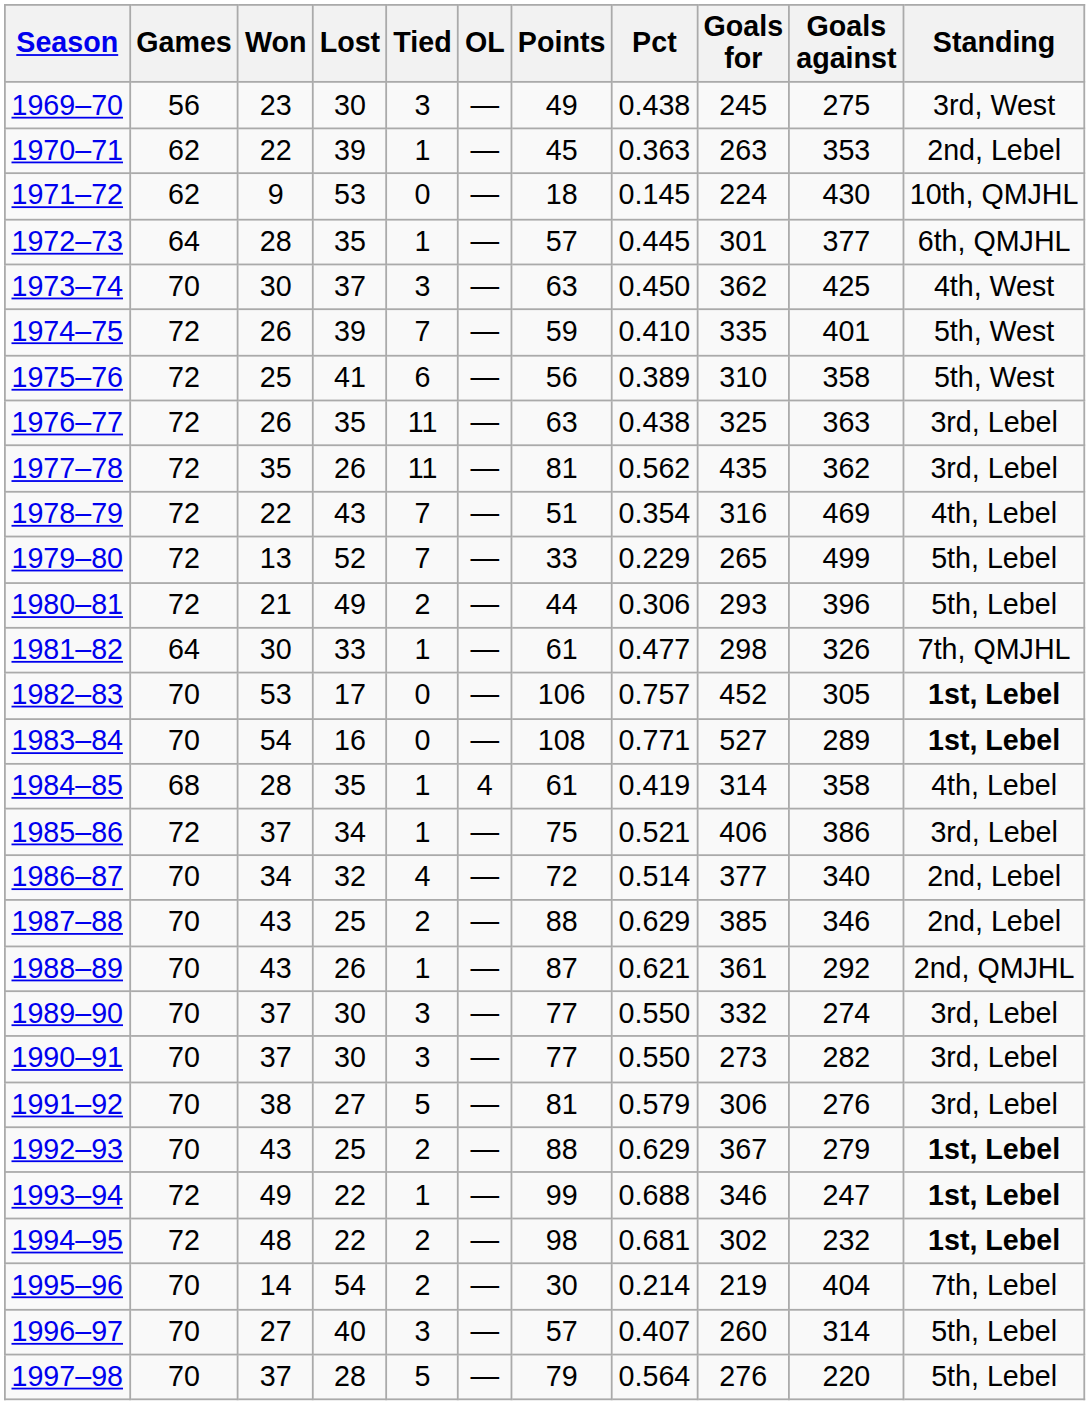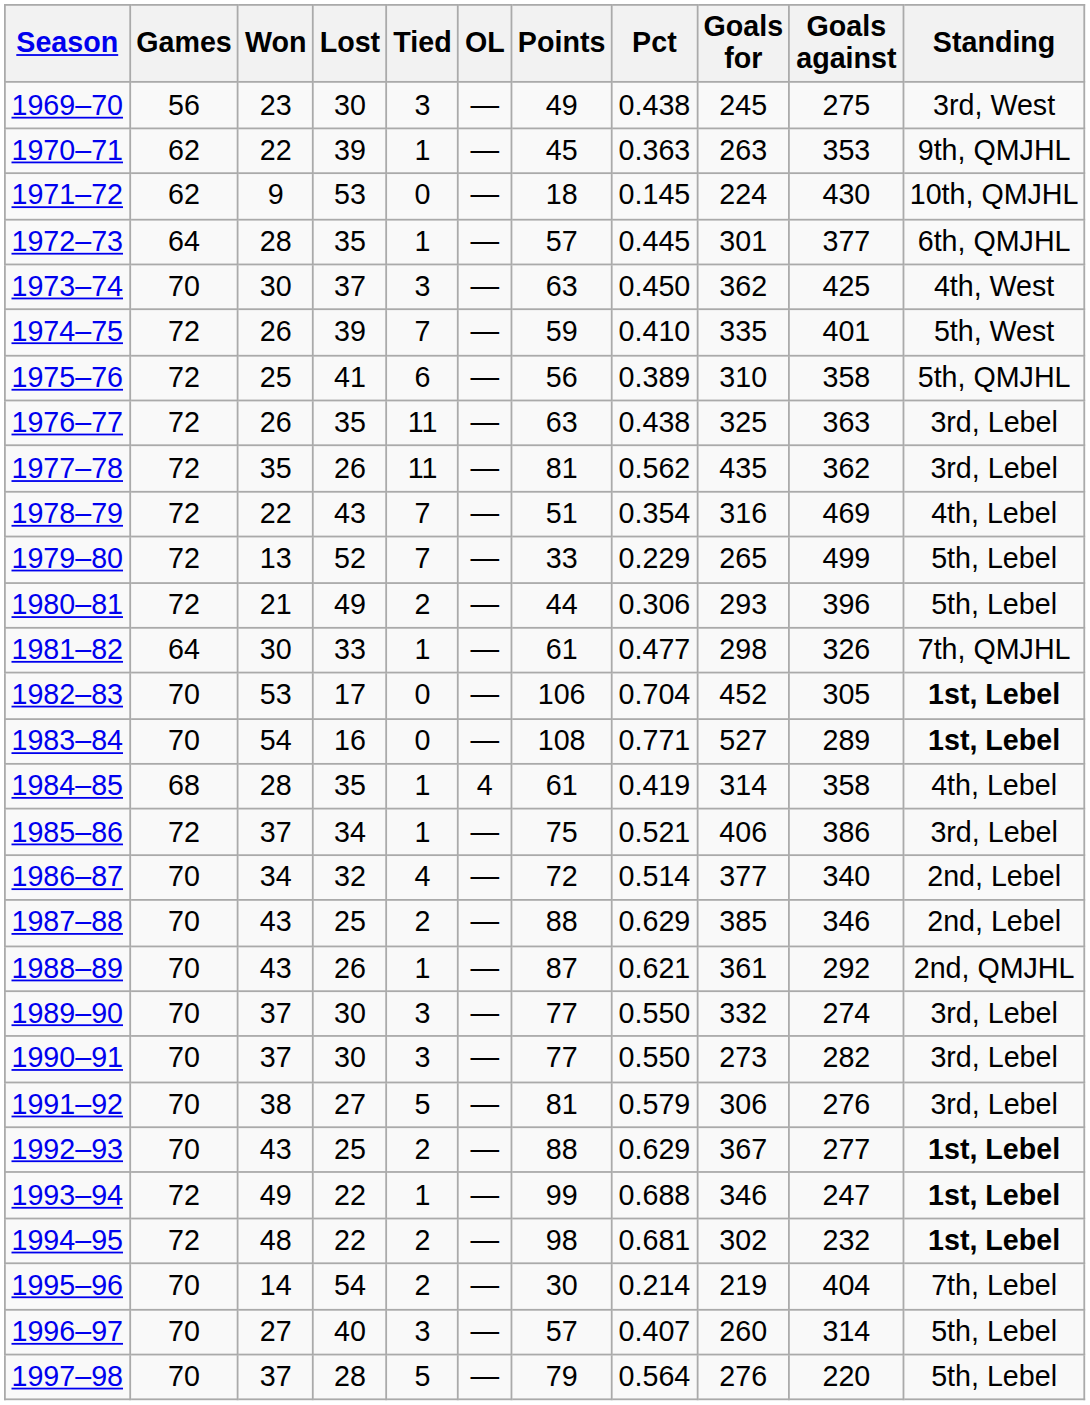1970–71 | Standing: 2nd, Lebel -> 9th, QMJHL
1975–76 | Standing: 5th, West -> 5th, QMJHL
1982–83 | Pct: 0.757 -> 0.704
1992–93 | Goals against: 279 -> 277
